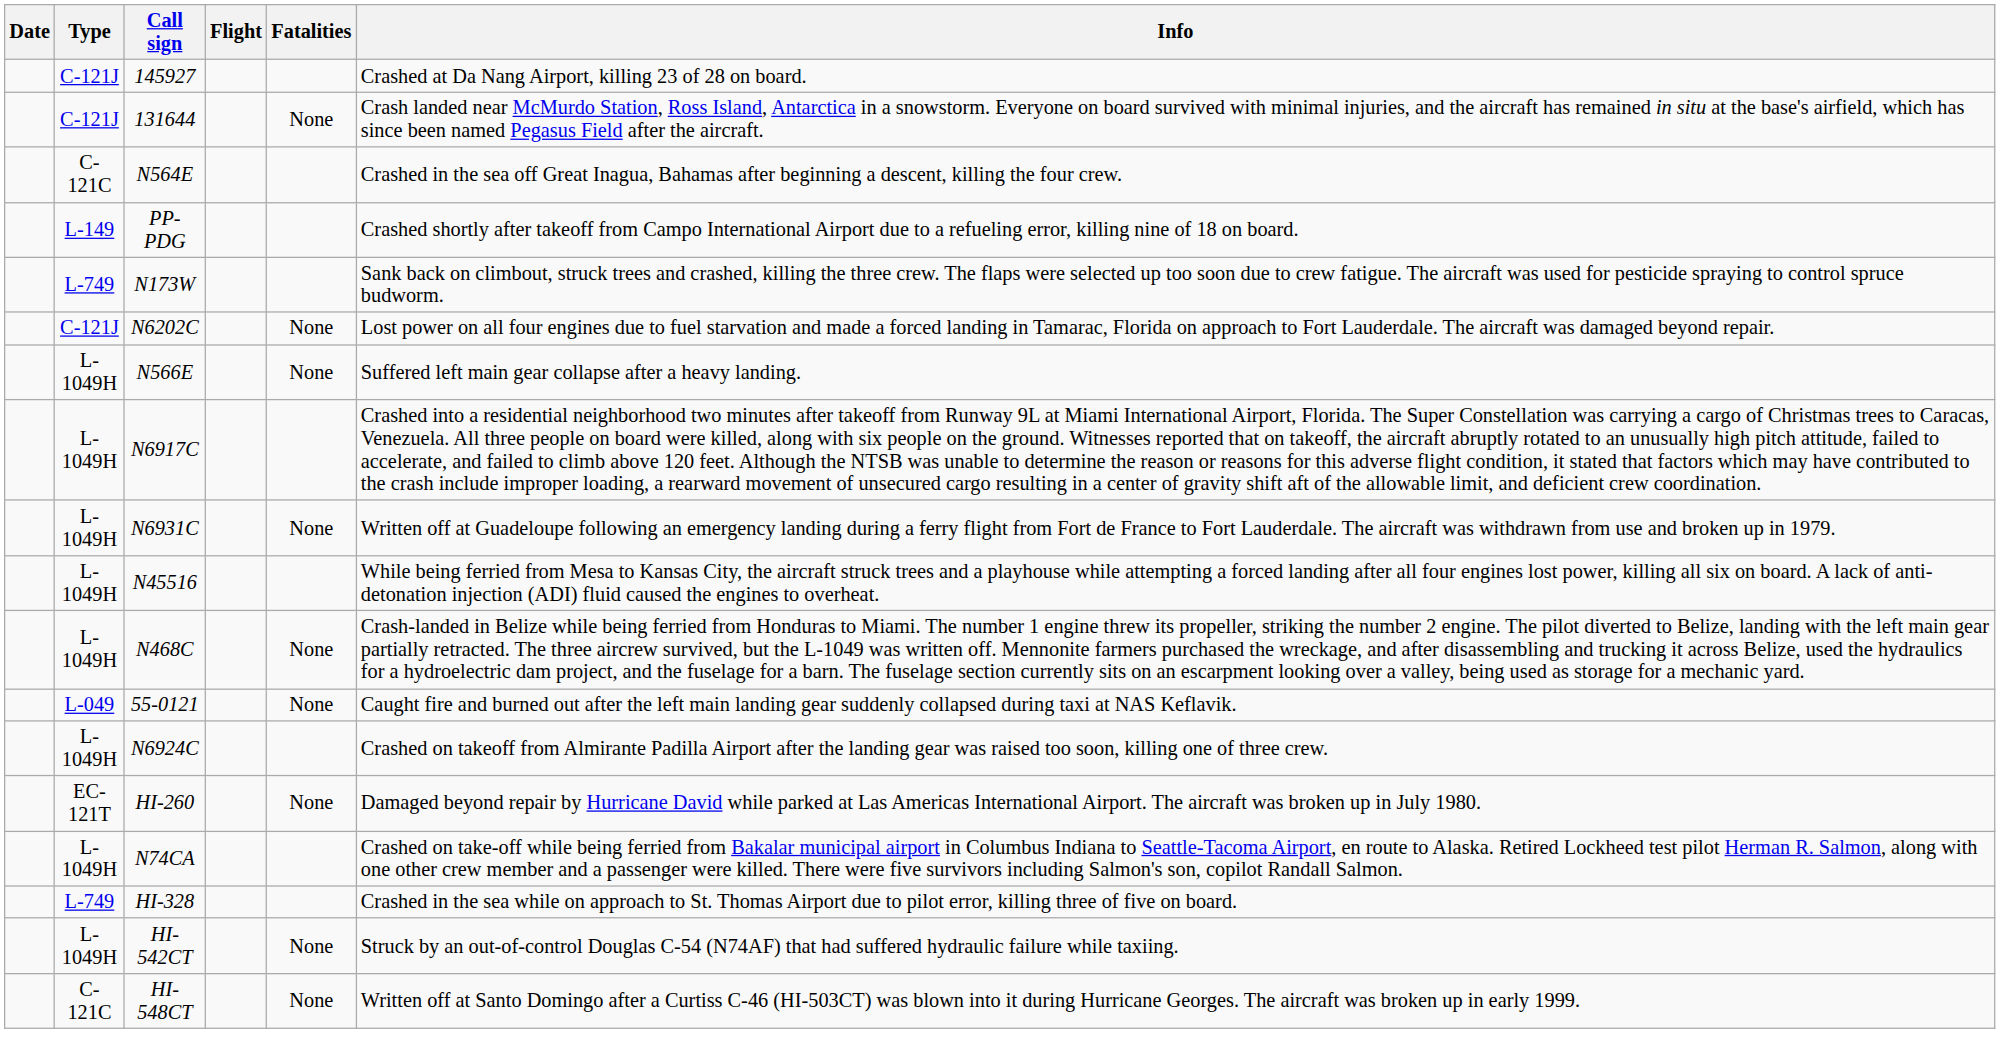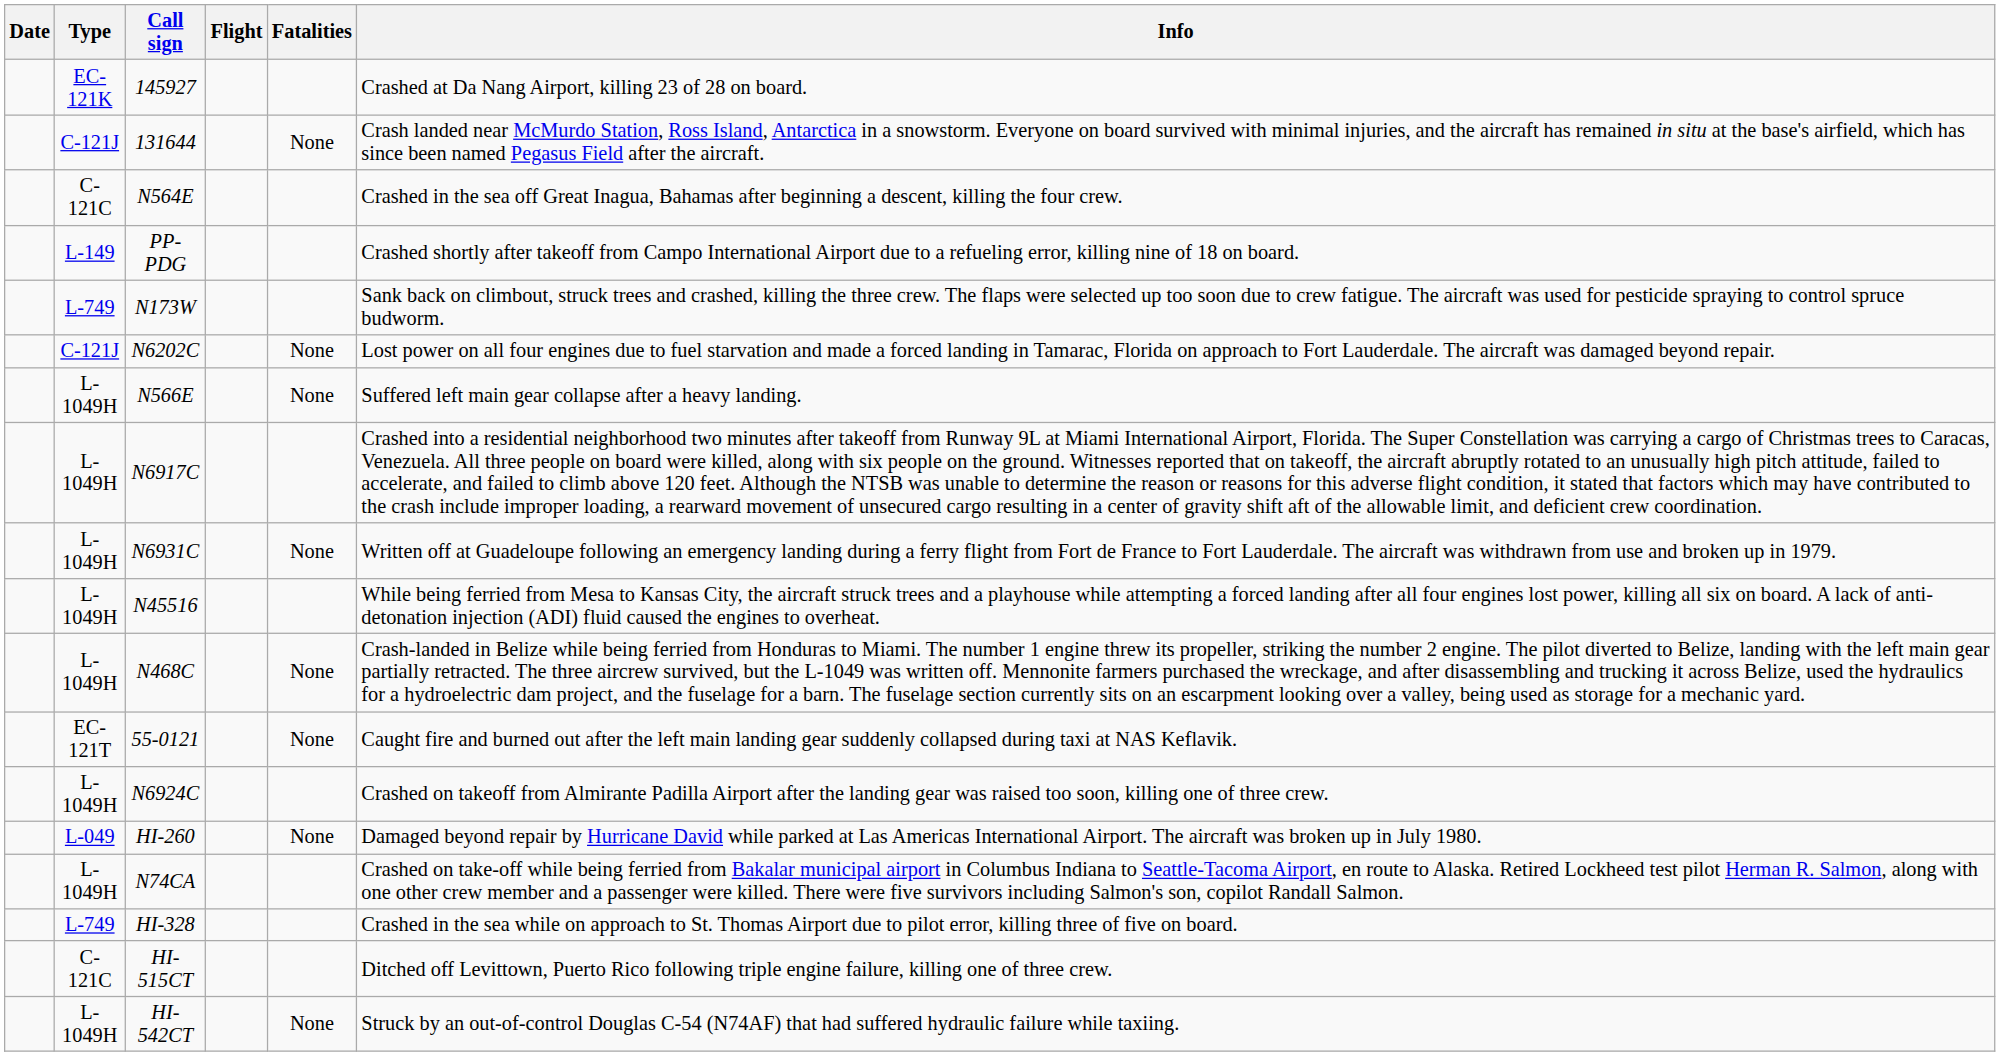145927 | Type: C-121J -> EC-121K
55-0121 | Type: L-049 -> EC-121T
HI-260 | Type: EC-121T -> L-049
+ row: C-121C | HI-515CT | Ditched off Levittown, Puerto Rico following triple engine failure, killing one of three crew.
- row: C-121C | HI-548CT | None | Written off at Santo Domingo after a Curtiss C-46 (HI-503CT) was blown into it during Hurricane Georges. The aircraft was broken up in early 1999.
